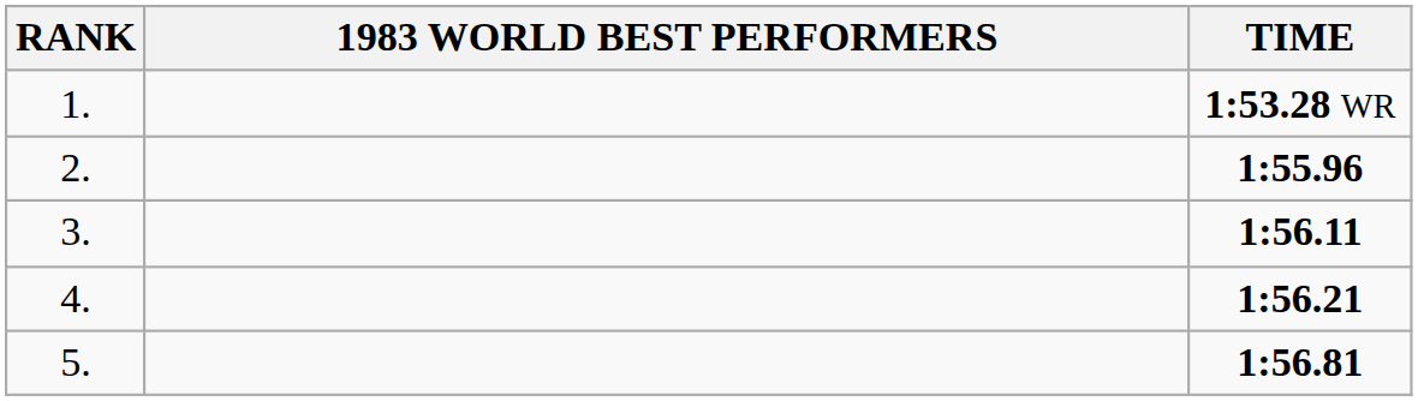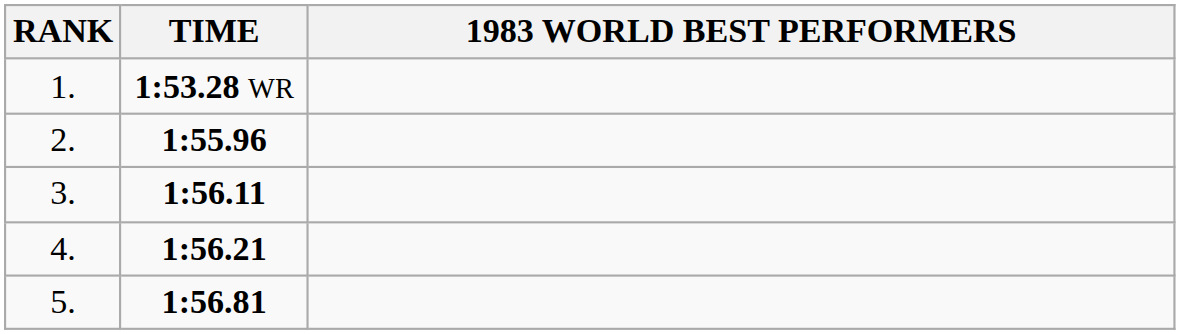columns swapped: 1983 WORLD BEST PERFORMERS <-> TIME
